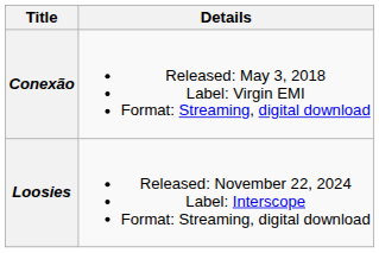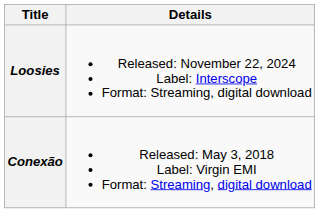rows swapped: Conexão <-> Loosies
